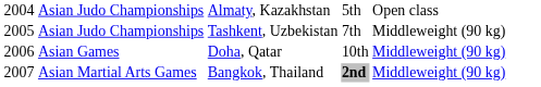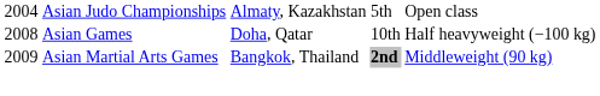- row: 2005 | Asian Judo Championships | Tashkent, Uzbekistan | 7th | Middleweight (90 kg)
Asian Games | column 1: 2006 -> 2008
Asian Games | column 5: Middleweight (90 kg) -> Half heavyweight (−100 kg)
Asian Martial Arts Games | column 1: 2007 -> 2009
